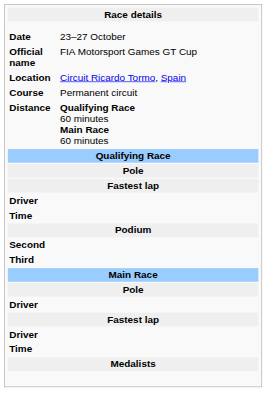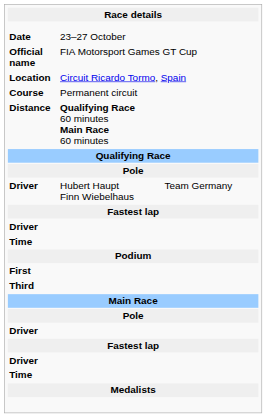+ row: Driver | Hubert Haupt Finn Wiebelhaus | Team Germany
+ row: First
- row: Second
